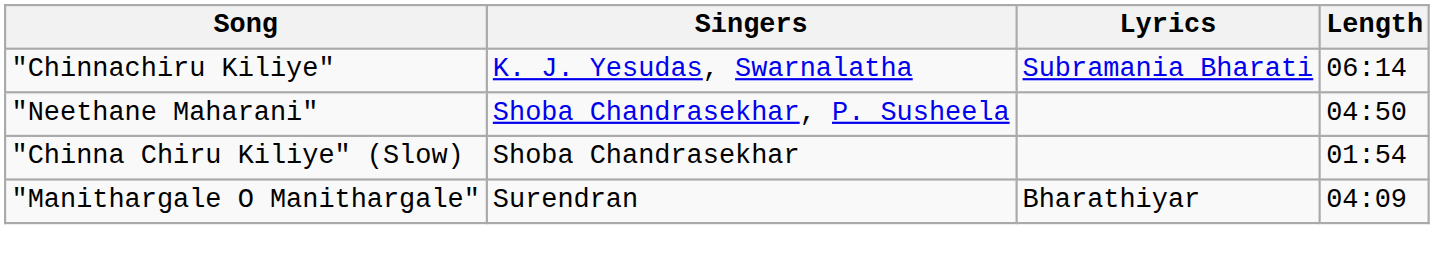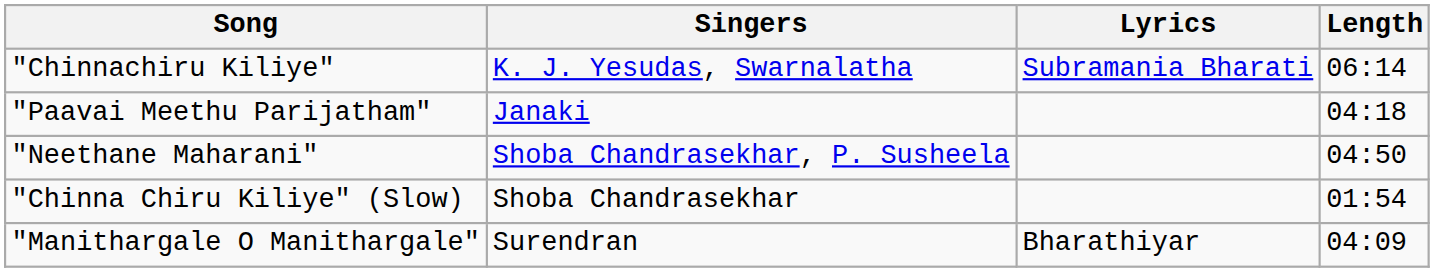+ row: "Paavai Meethu Parijatham" | Janaki | 04:18
